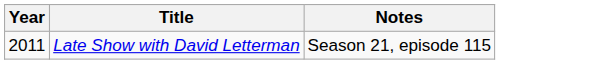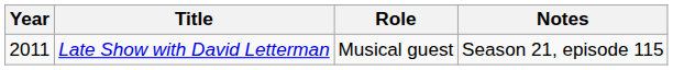+ column: Role | Musical guest
